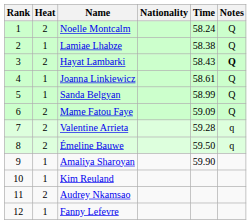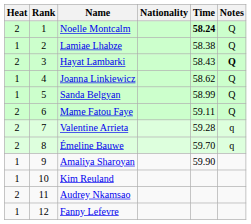columns swapped: Rank <-> Heat
Noelle Montcalm | Time: normal -> bold
Joanna Linkiewicz | Time: 58.61 -> 58.62
Mame Fatou Faye | Time: 59.09 -> 59.11
Émeline Bauwe | Time: 59.50 -> 59.70
